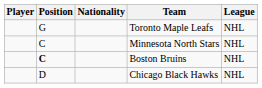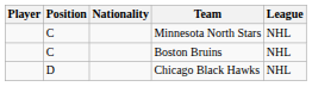- row: G | Toronto Maple Leafs | NHL
Boston Bruins | Position: bold -> normal
